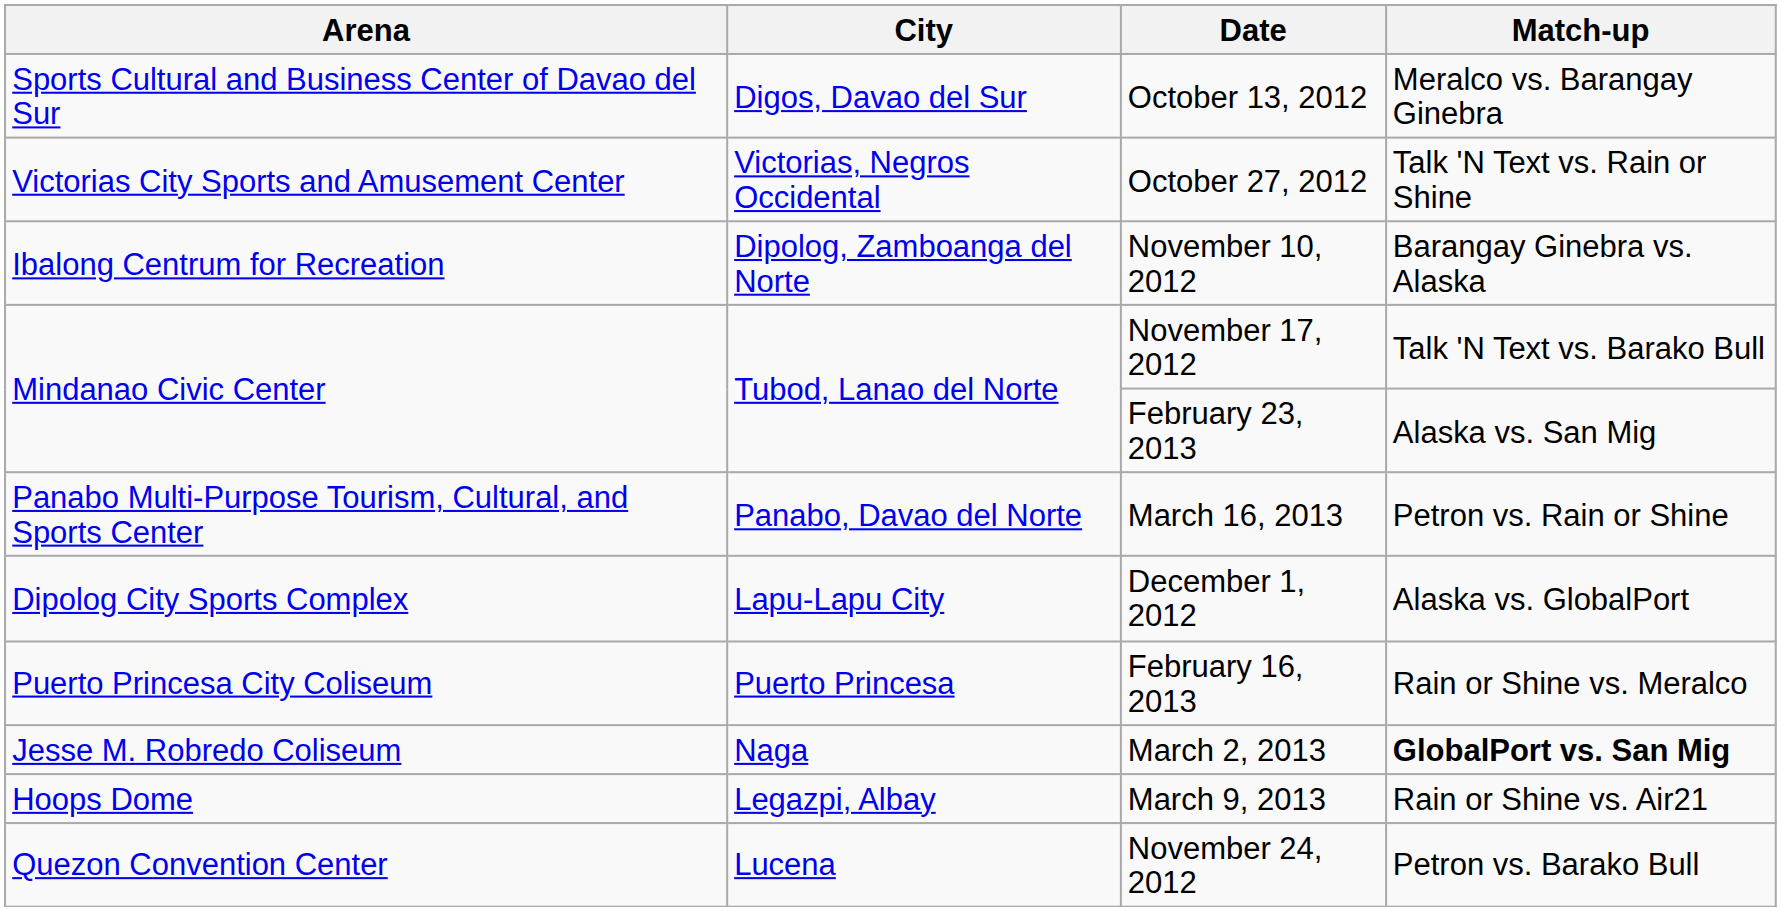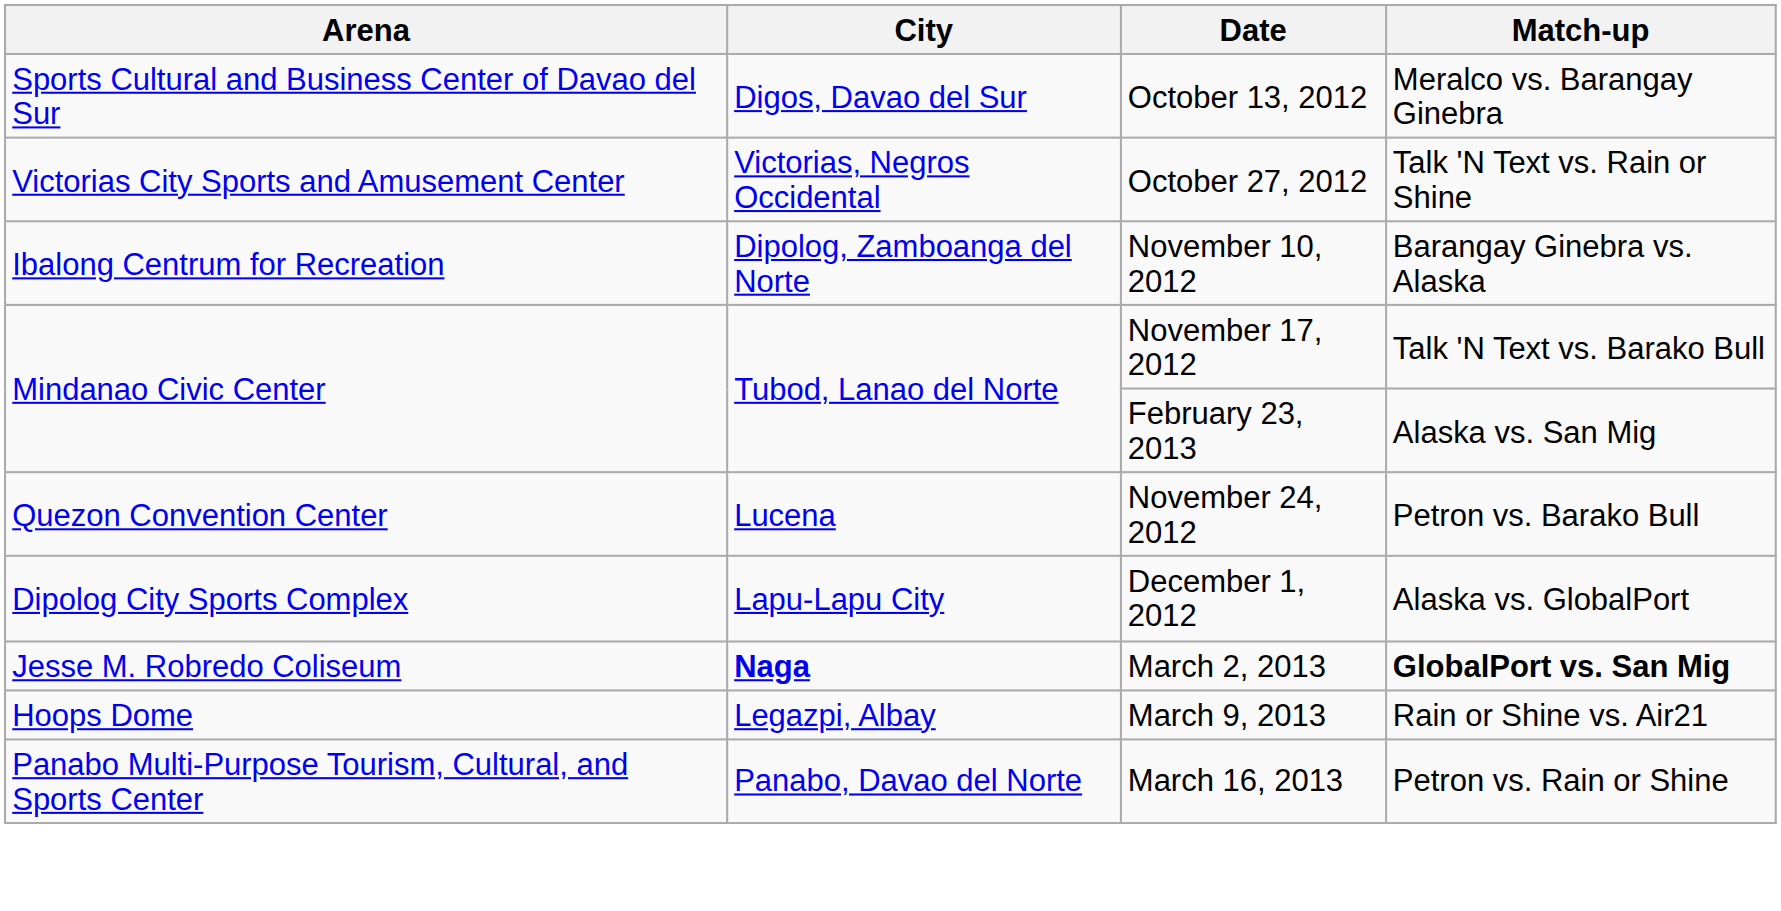rows swapped: November 24, 2012 <-> March 16, 2013
- row: Puerto Princesa City Coliseum | Puerto Princesa | February 16, 2013 | Rain or Shine vs. Meralco
March 2, 2013 | City: normal -> bold
